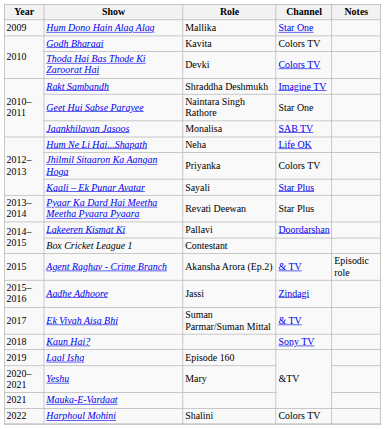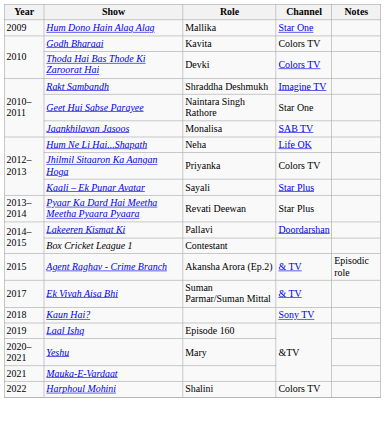- row: 2015–2016 | Aadhe Adhoore | Jassi | Zindagi
